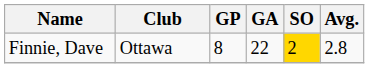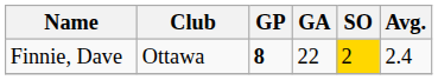Finnie, Dave | GP: normal -> bold
Finnie, Dave | Avg.: 2.8 -> 2.4
